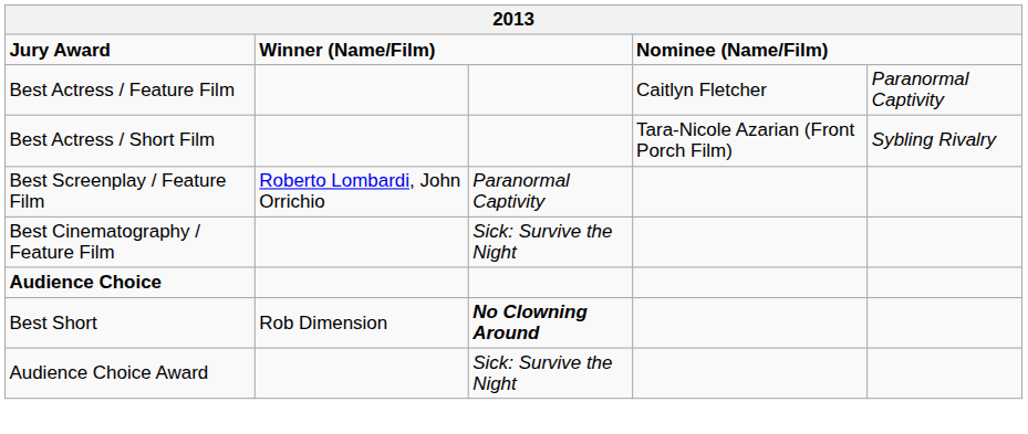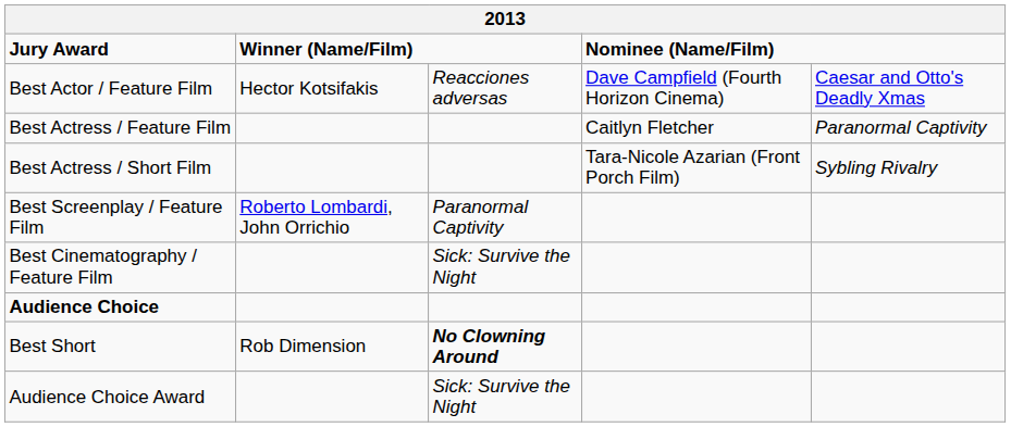+ row: Best Actor / Feature Film | Hector Kotsifakis | Reacciones adversas | Dave Campfield (Fourth Horizon Cinema) | Caesar and Otto's Deadly Xmas
